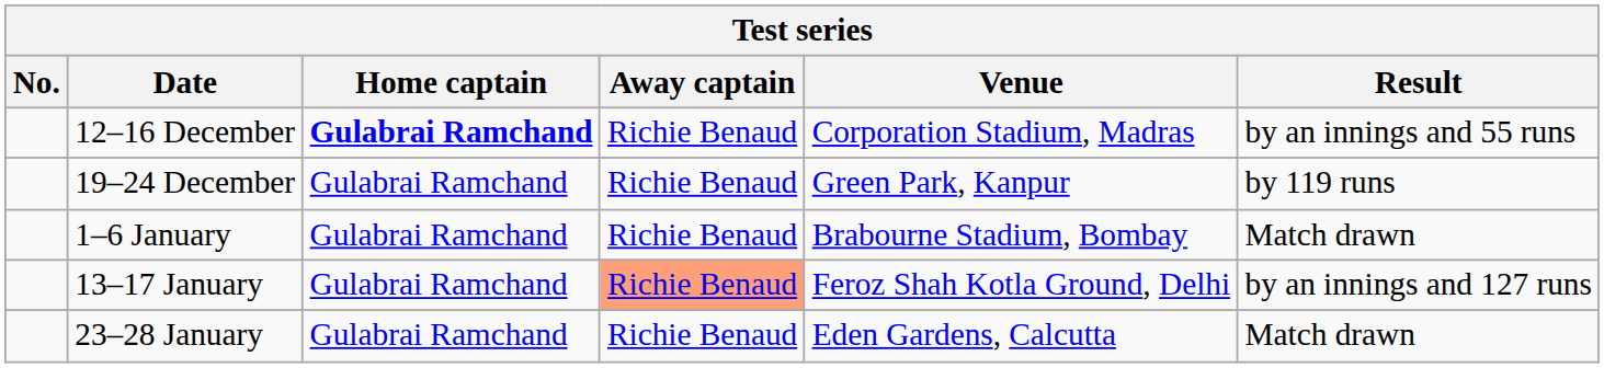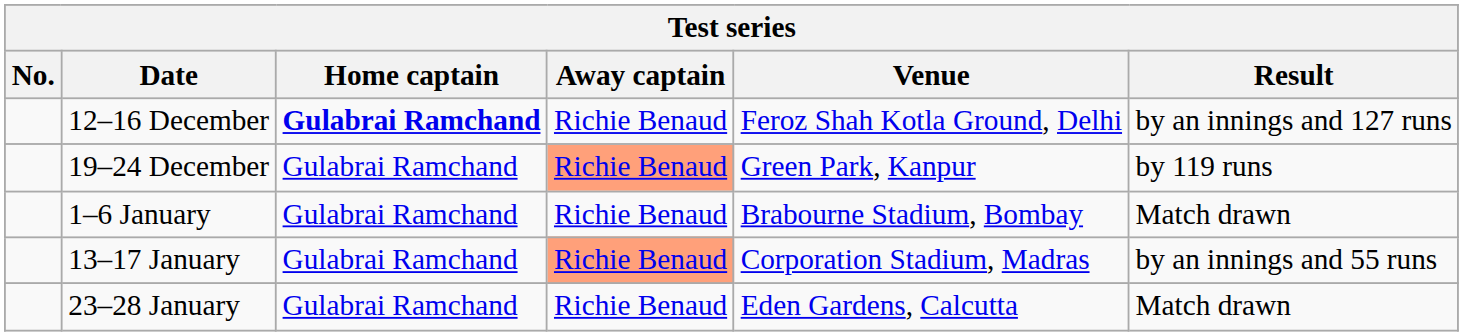12–16 December | Venue: Corporation Stadium, Madras -> Feroz Shah Kotla Ground, Delhi
12–16 December | Result: by an innings and 55 runs -> by an innings and 127 runs
19–24 December | Away captain: no background -> lightsalmon background
13–17 January | Venue: Feroz Shah Kotla Ground, Delhi -> Corporation Stadium, Madras
13–17 January | Result: by an innings and 127 runs -> by an innings and 55 runs
